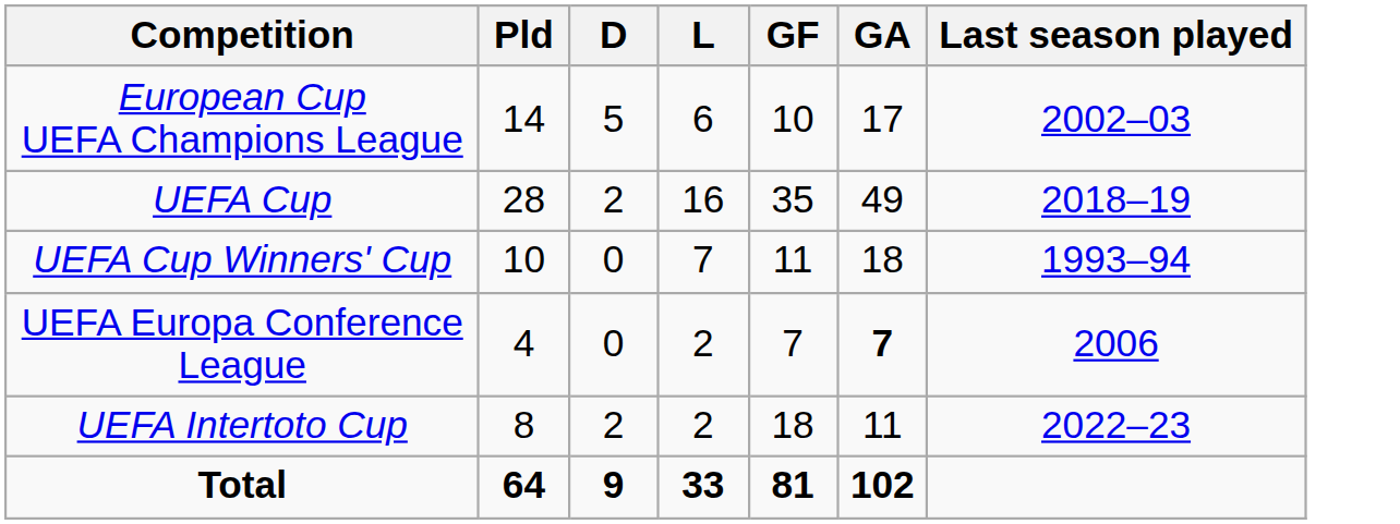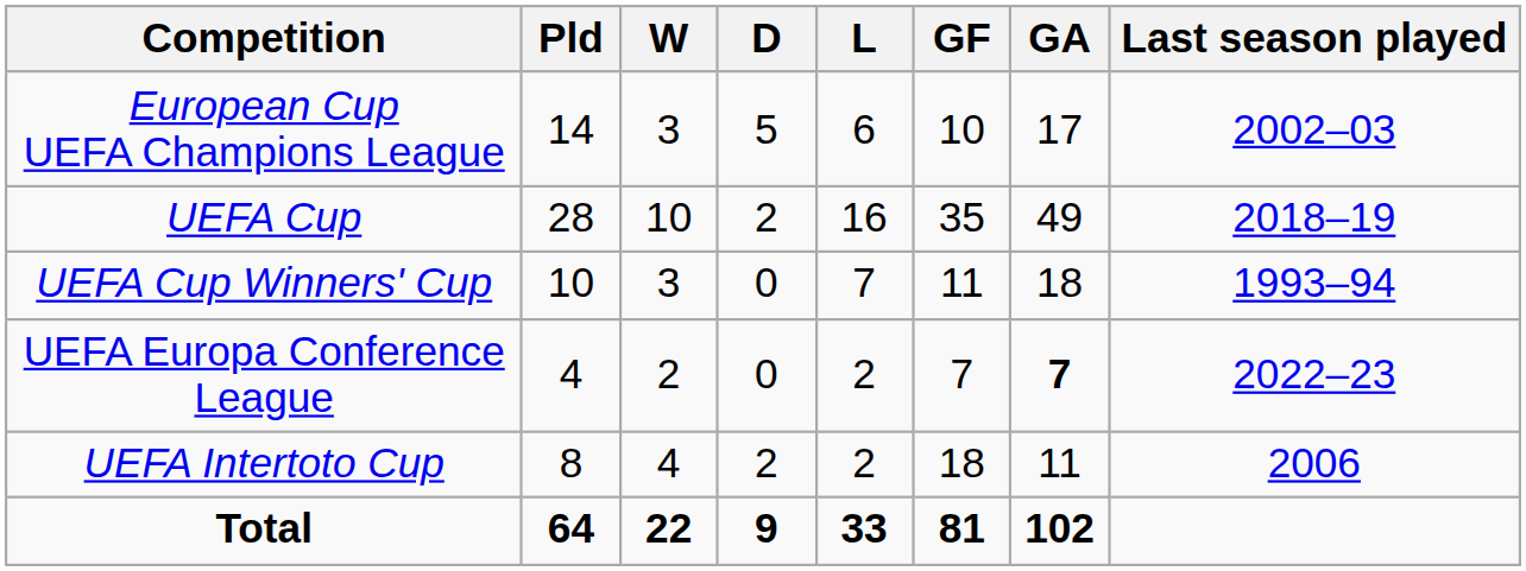+ column: W | 3 | 10 | 3 | 2 | 4 | 22
UEFA Europa Conference League | Last season played: 2006 -> 2022–23
UEFA Intertoto Cup | Last season played: 2022–23 -> 2006
